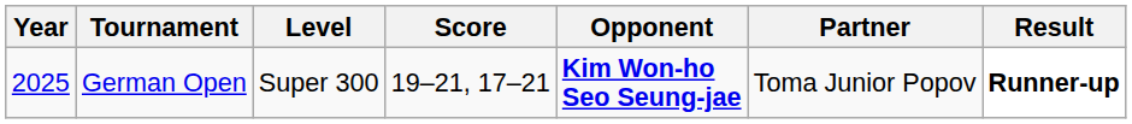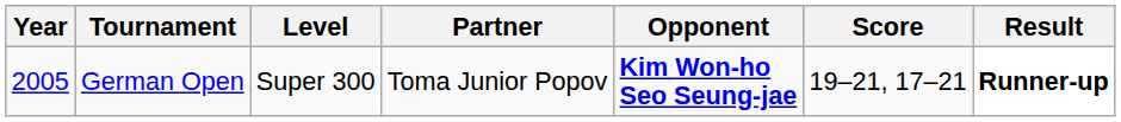columns swapped: Partner <-> Score
German Open | Year: 2025 -> 2005
